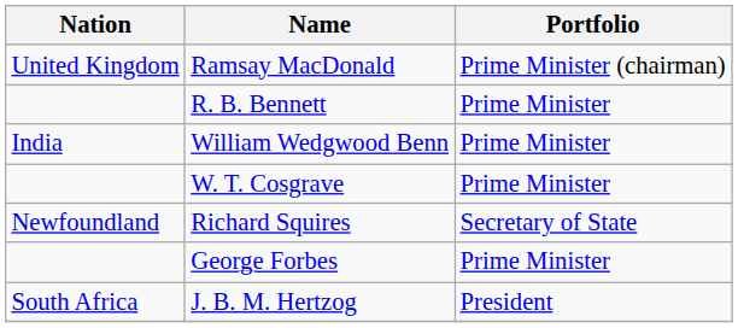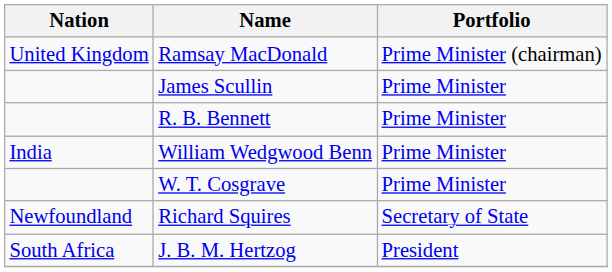+ row: James Scullin | Prime Minister
- row: George Forbes | Prime Minister
